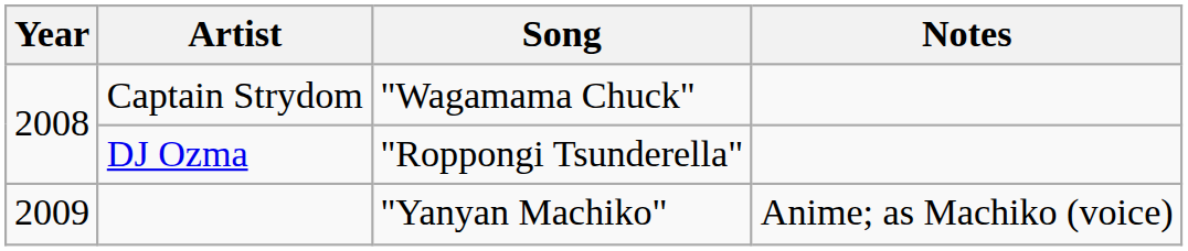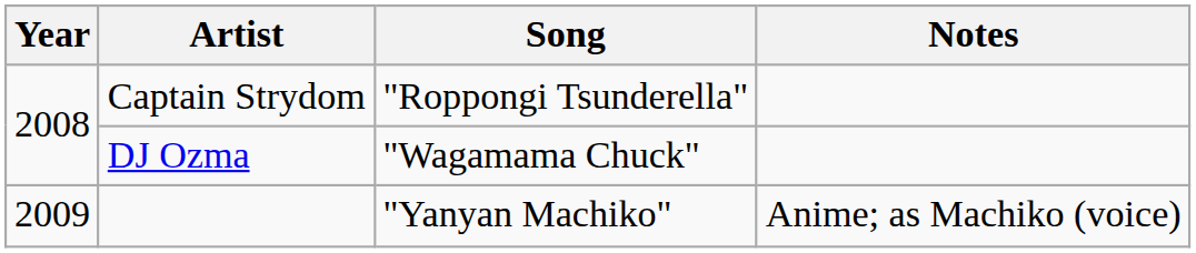Captain Strydom | Song: "Wagamama Chuck" -> "Roppongi Tsunderella"
DJ Ozma | Song: "Roppongi Tsunderella" -> "Wagamama Chuck"
